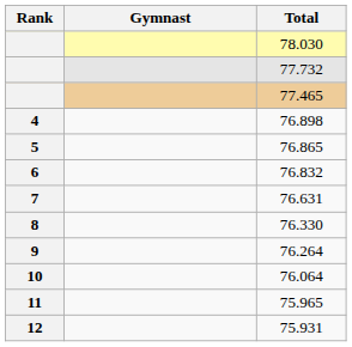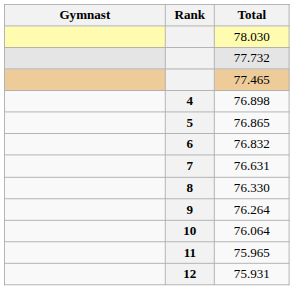columns swapped: Rank <-> Gymnast
